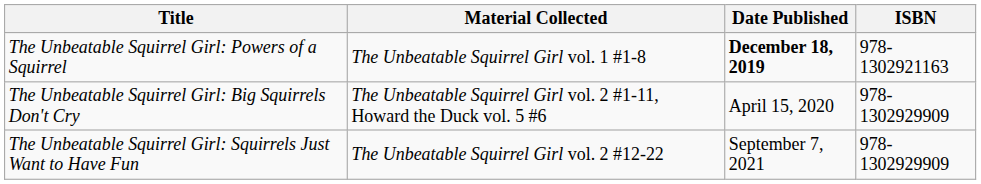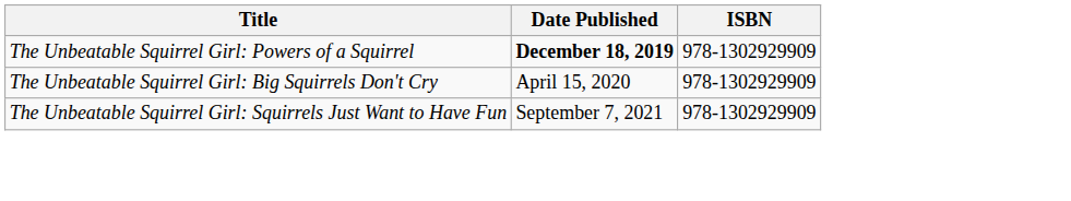- column: Material Collected | The Unbeatable Squirrel Girl vol. 1 #1-8 | The Unbeatable Squirrel Girl vol. 2 #1-11, Howard the Duck vol. 5 #6 | The Unbeatable Squirrel Girl vol. 2 #12-22
The Unbeatable Squirrel Girl: Powers of a Squirrel | ISBN: 978-1302921163 -> 978-1302929909
